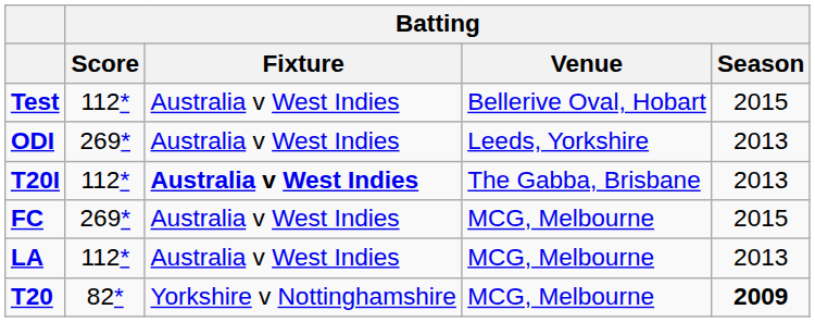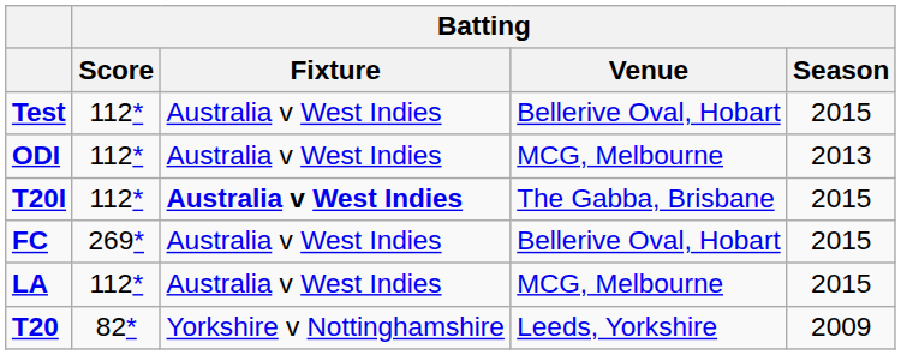ODI | Batting / Score: 269* -> 112*
ODI | Batting / Venue: Leeds, Yorkshire -> MCG, Melbourne
T20I | Batting / Season: 2013 -> 2015
FC | Batting / Venue: MCG, Melbourne -> Bellerive Oval, Hobart
LA | Batting / Season: 2013 -> 2015
T20 | Batting / Venue: MCG, Melbourne -> Leeds, Yorkshire
T20 | Batting / Season: bold -> normal
